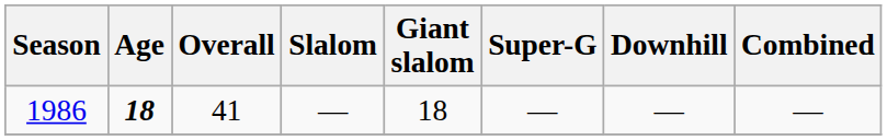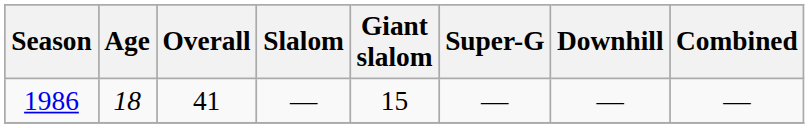1986 | Age: bold -> normal
1986 | Giant slalom: 18 -> 15
